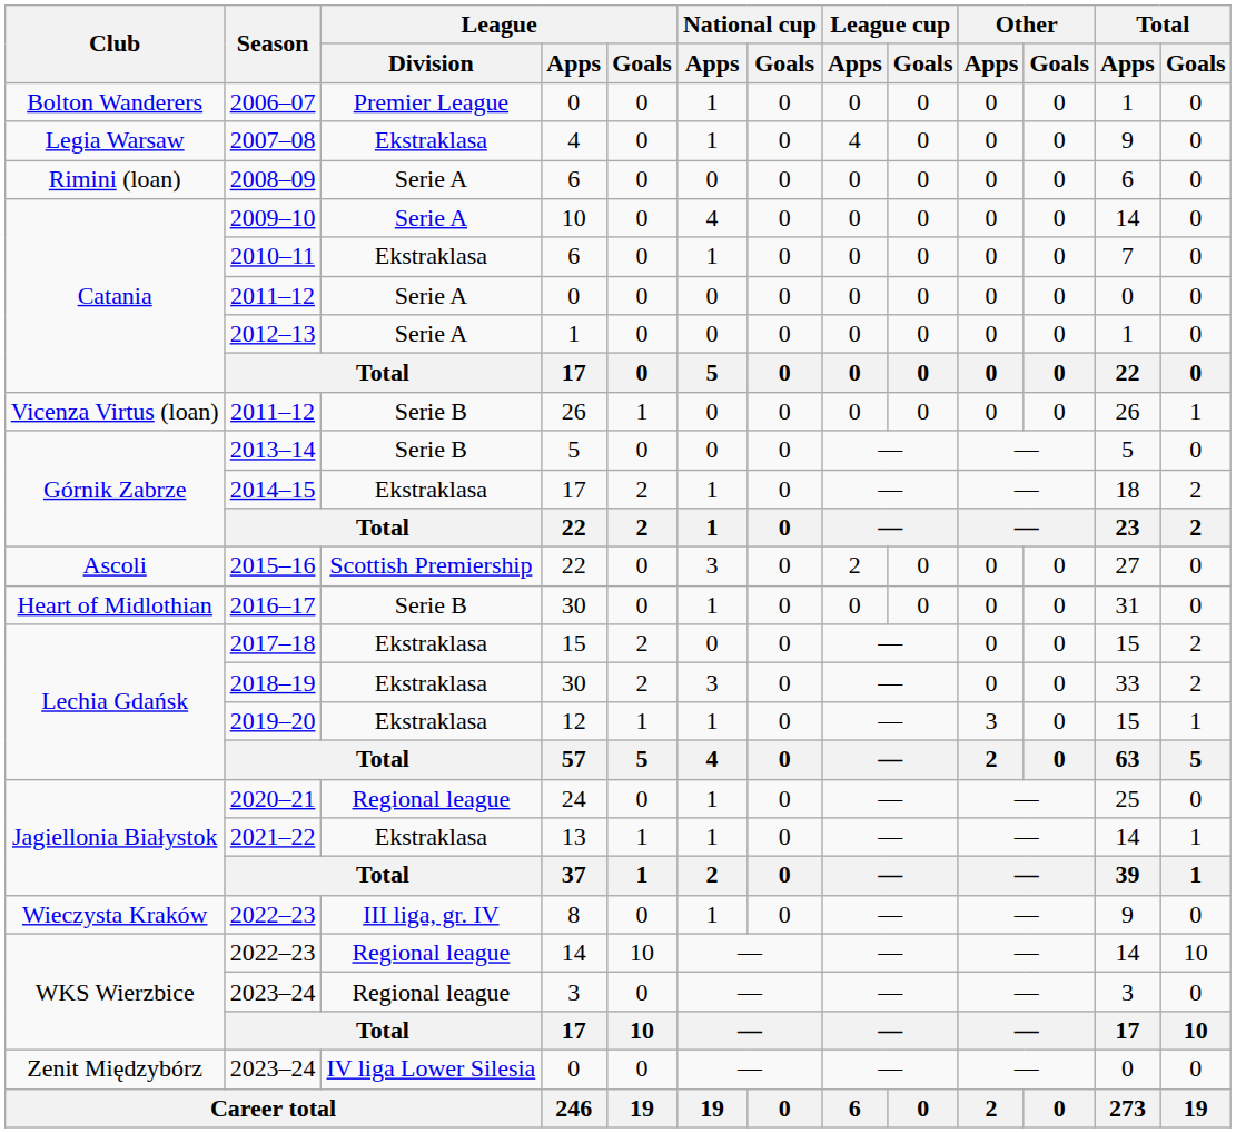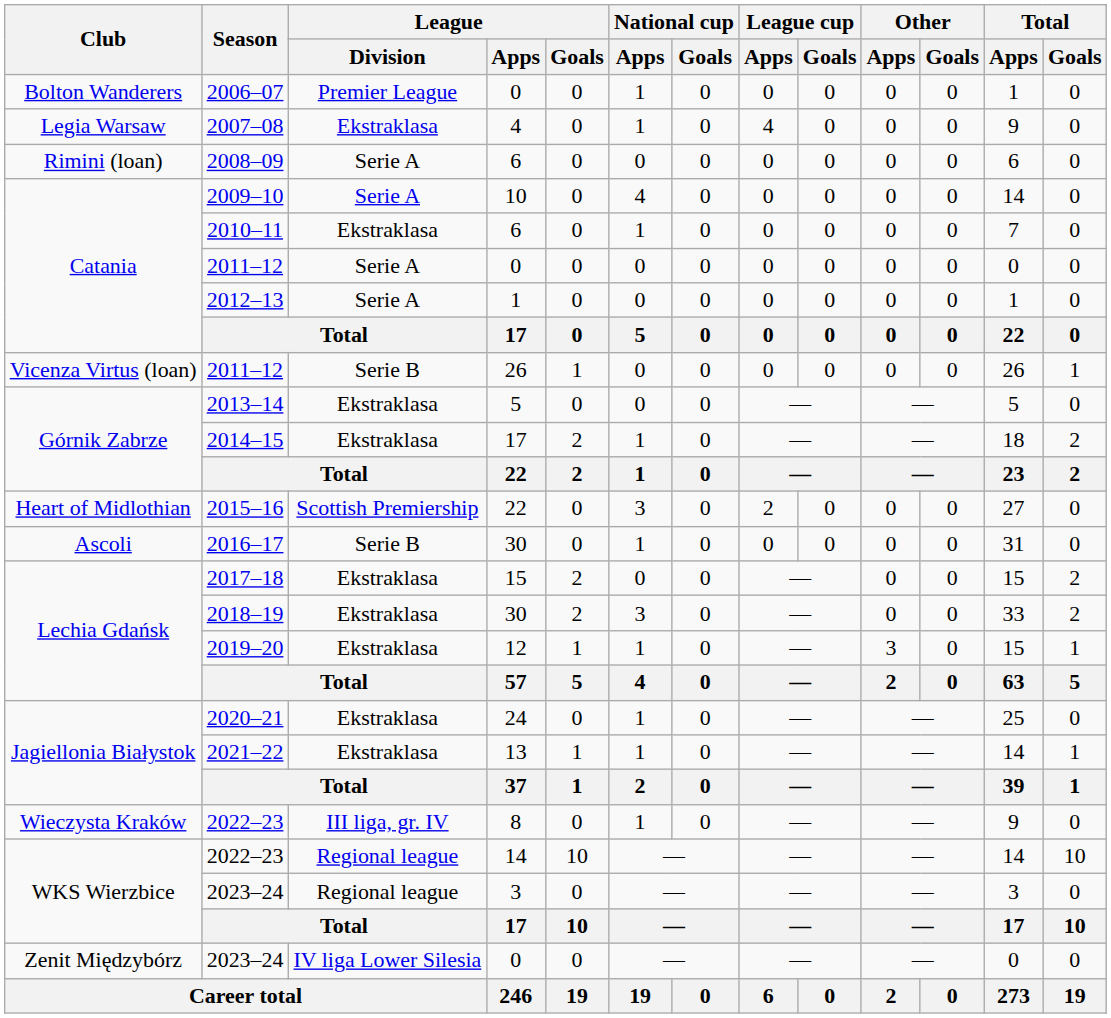2013–14 | League / Division: Serie B -> Ekstraklasa
2015–16 | Club: Ascoli -> Heart of Midlothian
2016–17 | Club: Heart of Midlothian -> Ascoli
2020–21 | League / Division: Regional league -> Ekstraklasa
